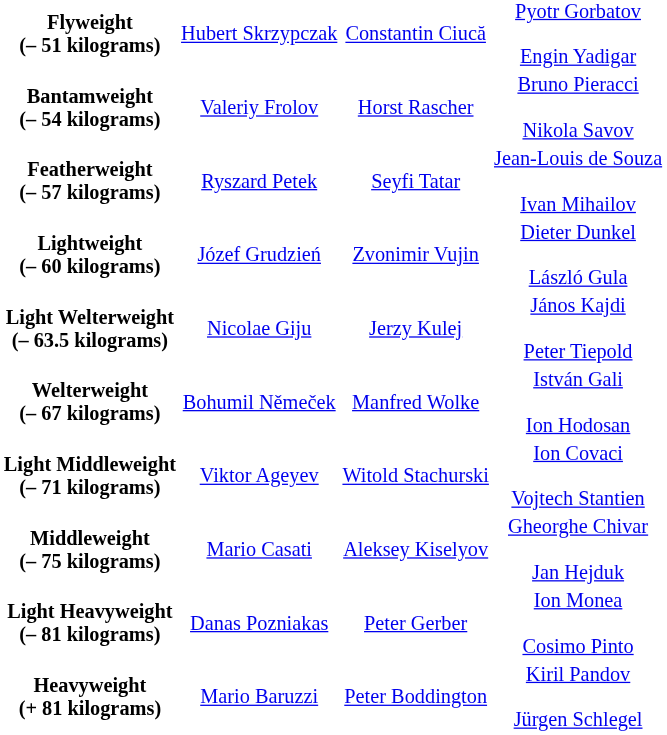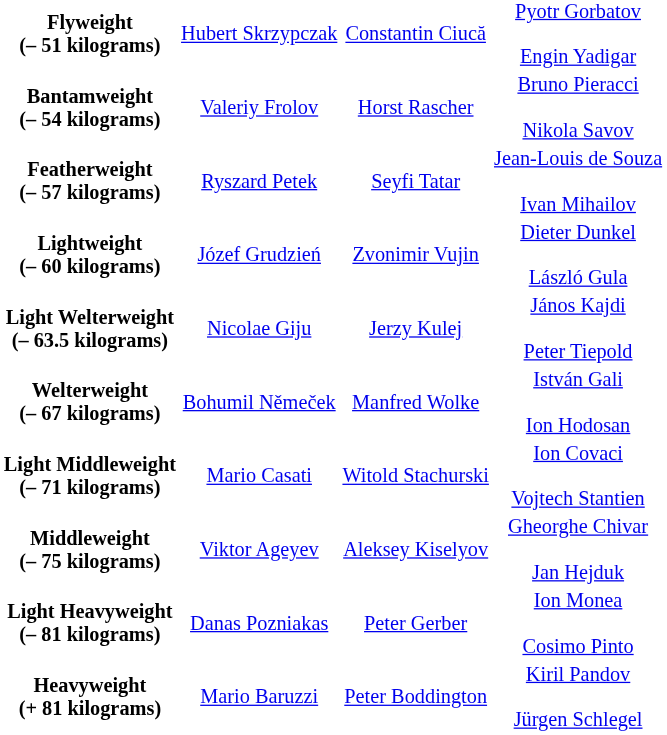Light Middleweight (– 71 kilograms) | column 2: Viktor Ageyev -> Mario Casati
Middleweight (– 75 kilograms) | column 2: Mario Casati -> Viktor Ageyev
